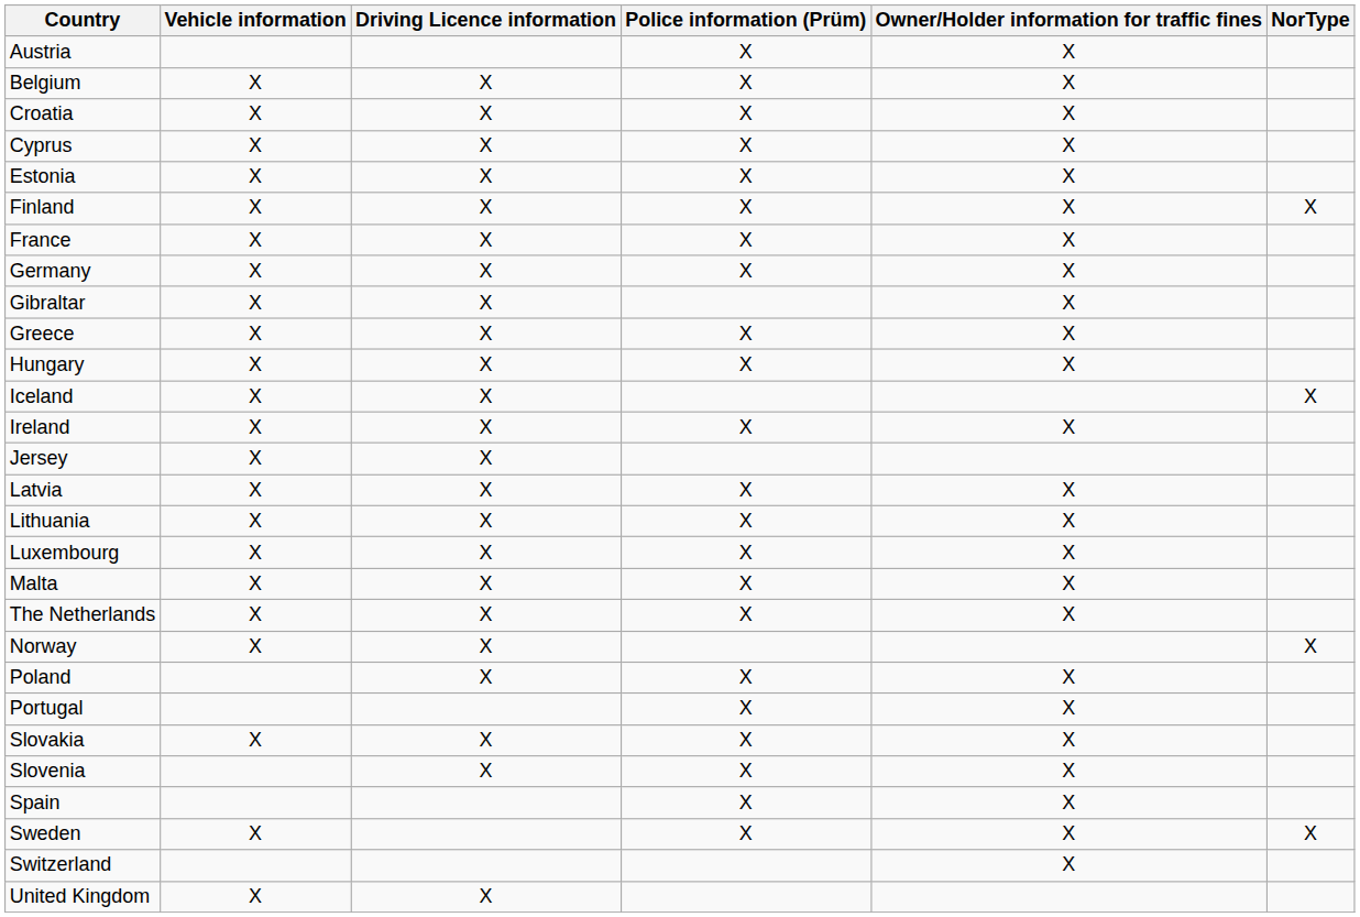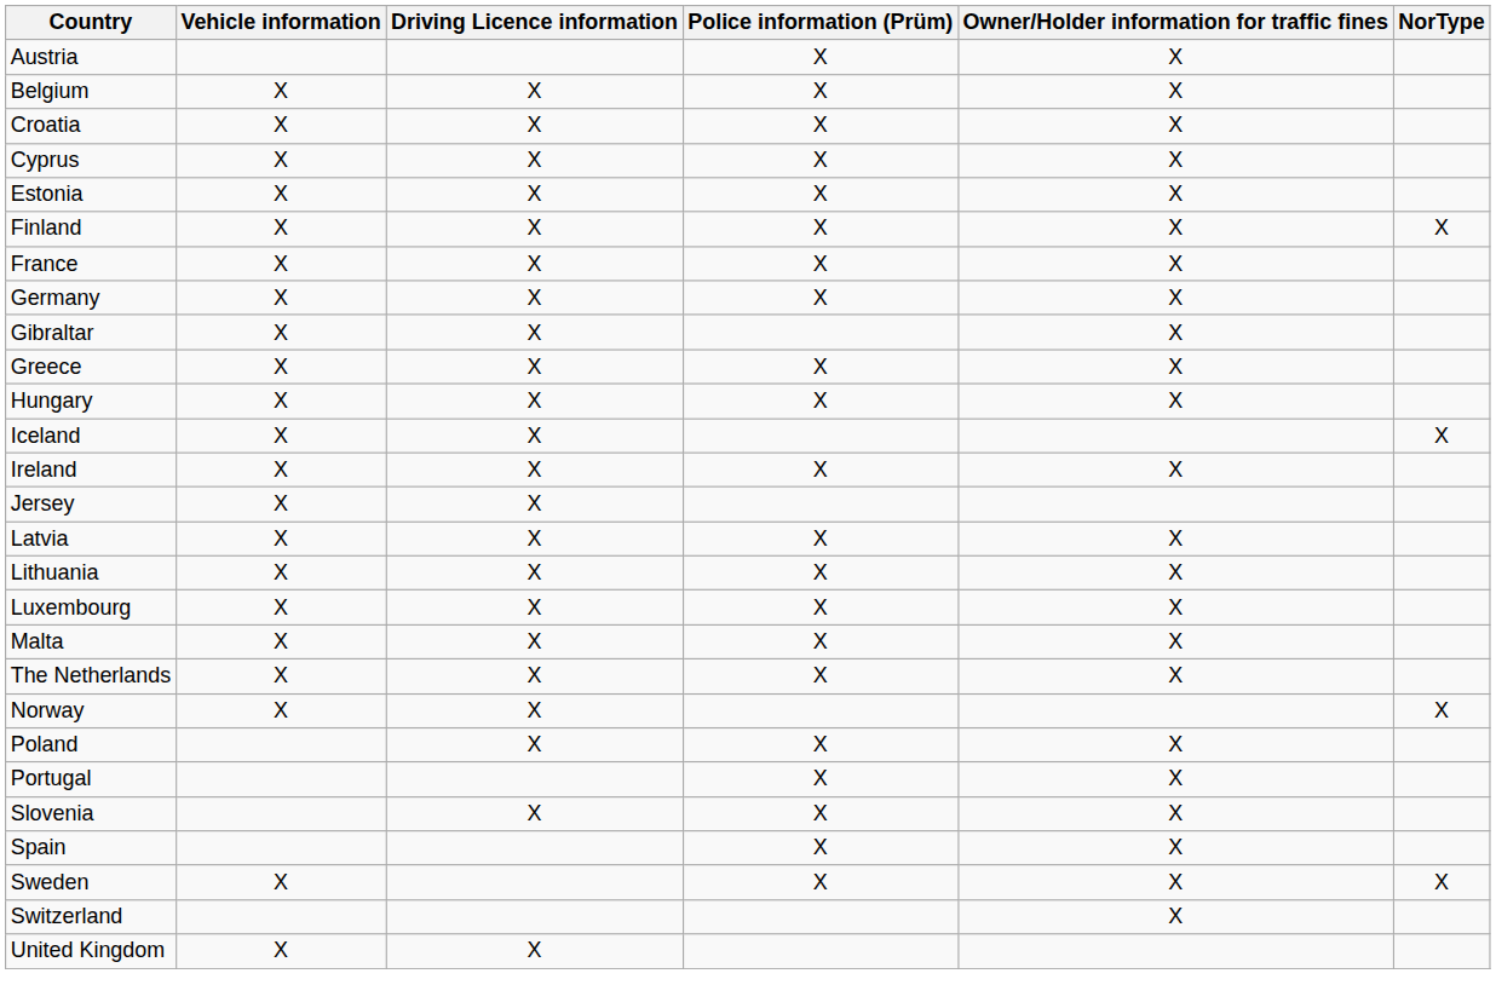- row: Slovakia | X | X | X | X
